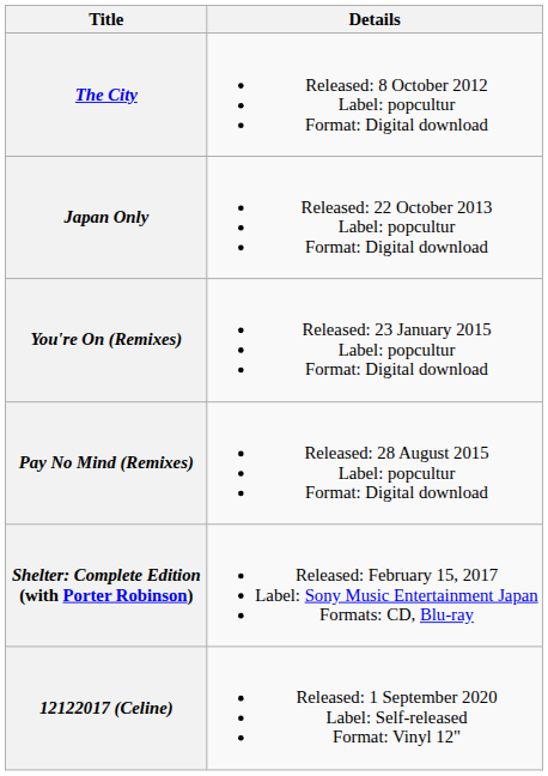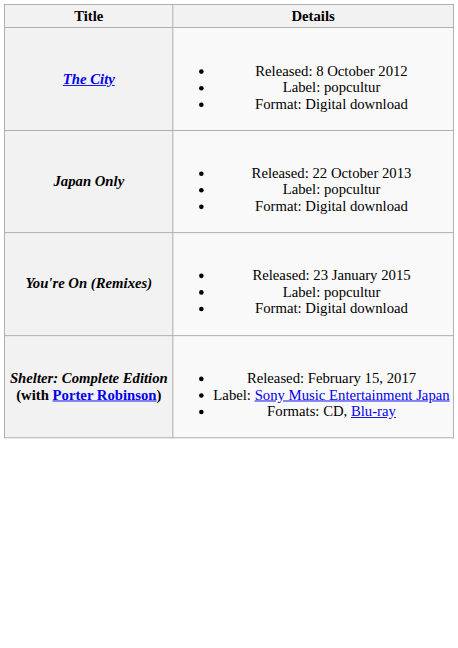- row: Pay No Mind (Remixes) | Released: 28 August 2015 Label: popcultur Format: Digital download
- row: 12122017 (Celine) | Released: 1 September 2020 Label: Self-released Format: Vinyl 12"
